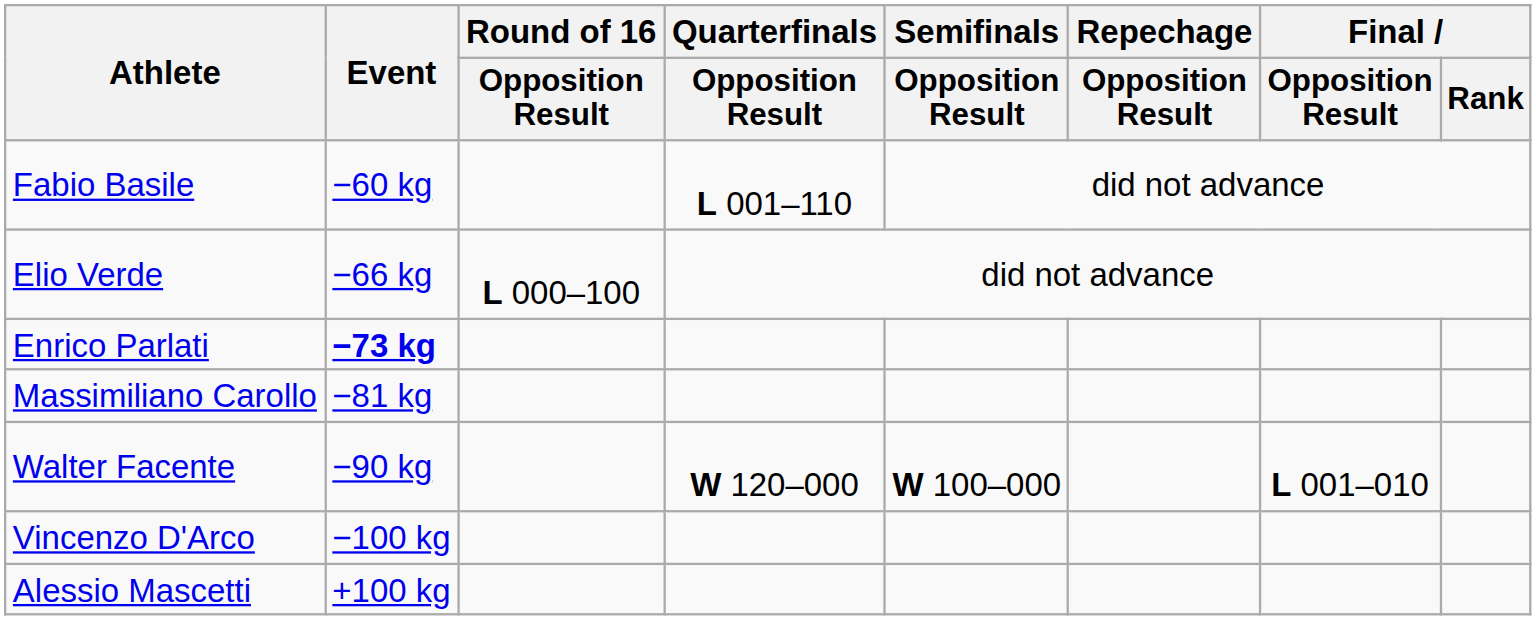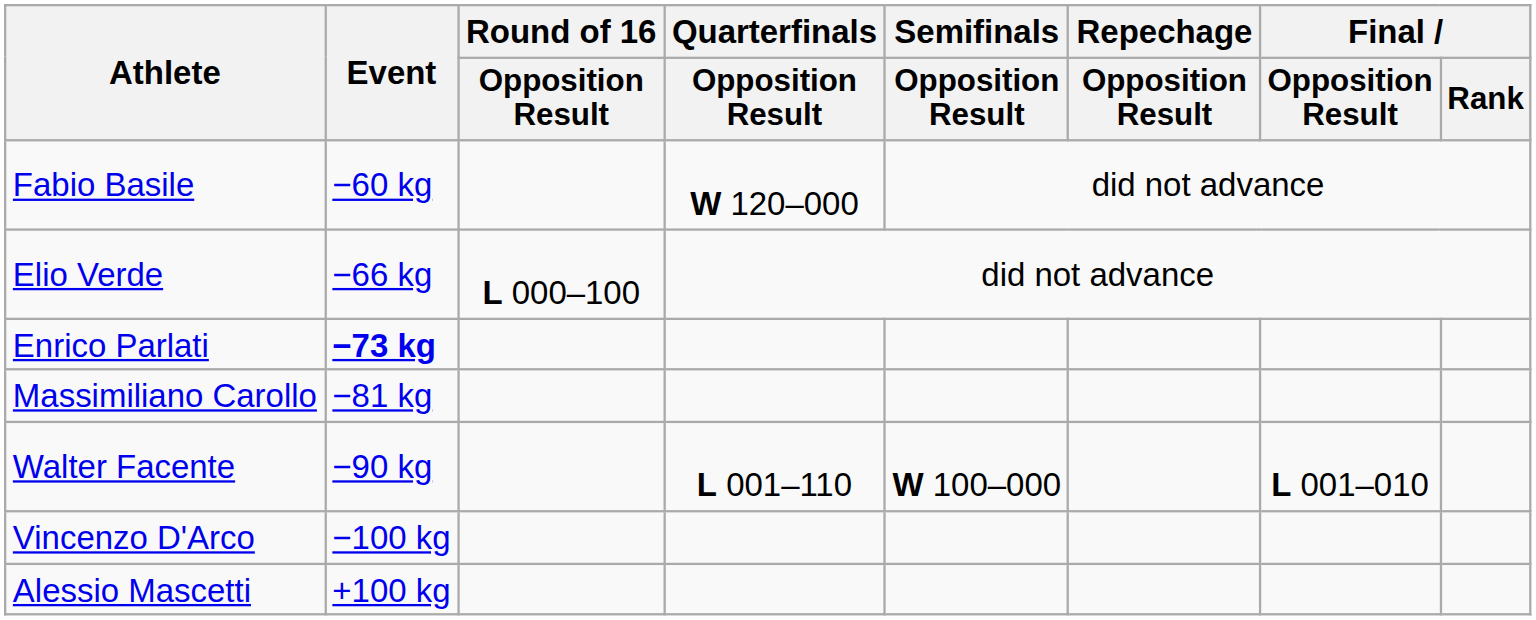Fabio Basile | Quarterfinals / Opposition Result: L 001–110 -> W 120–000
Walter Facente | Quarterfinals / Opposition Result: W 120–000 -> L 001–110
